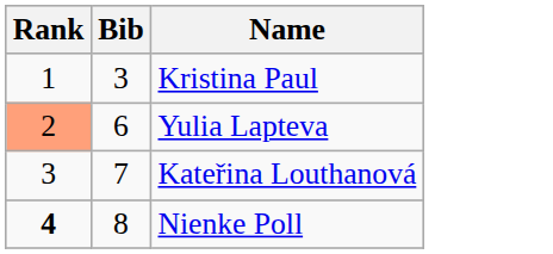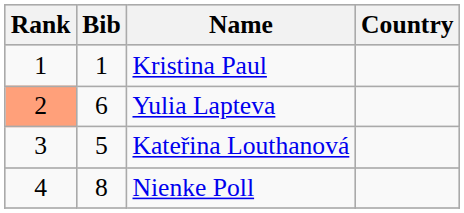+ column: Country
Kristina Paul | Bib: 3 -> 1
Kateřina Louthanová | Bib: 7 -> 5
Nienke Poll | Rank: bold -> normal
